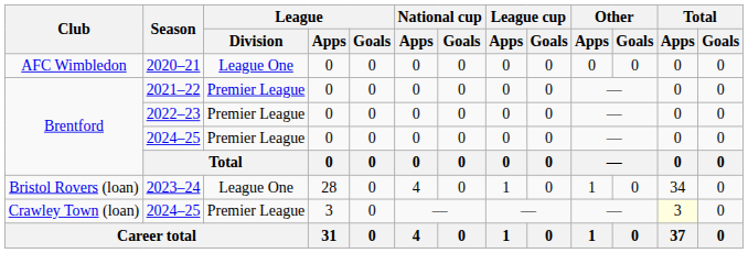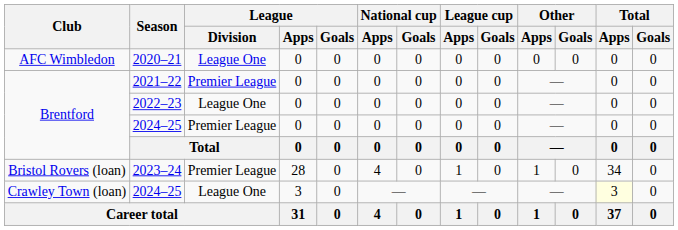2022–23 | League / Division: Premier League -> League One
2023–24 | League / Division: League One -> Premier League
Crawley Town (loan) / 2024–25 | League / Division: Premier League -> League One
